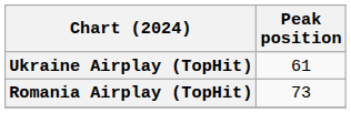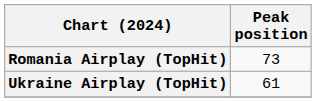rows swapped: Romania Airplay (TopHit) <-> Ukraine Airplay (TopHit)
